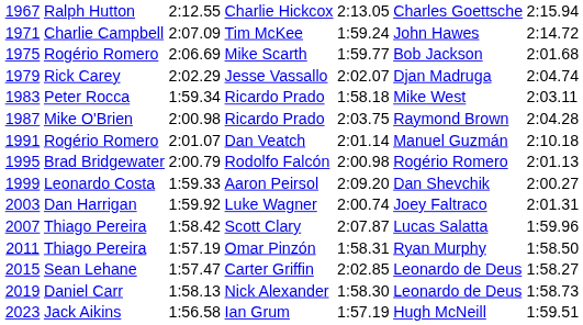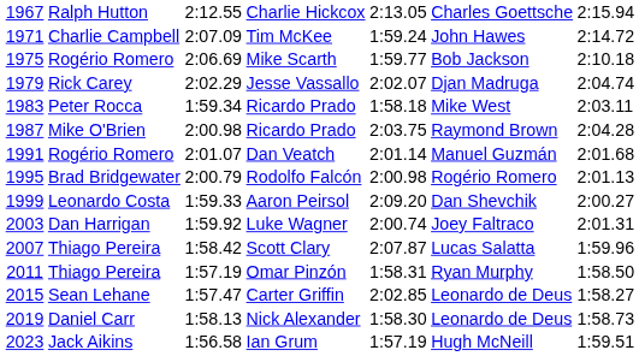Mike Scarth | column 7: 2:01.68 -> 2:10.18
Dan Veatch | column 7: 2:10.18 -> 2:01.68
